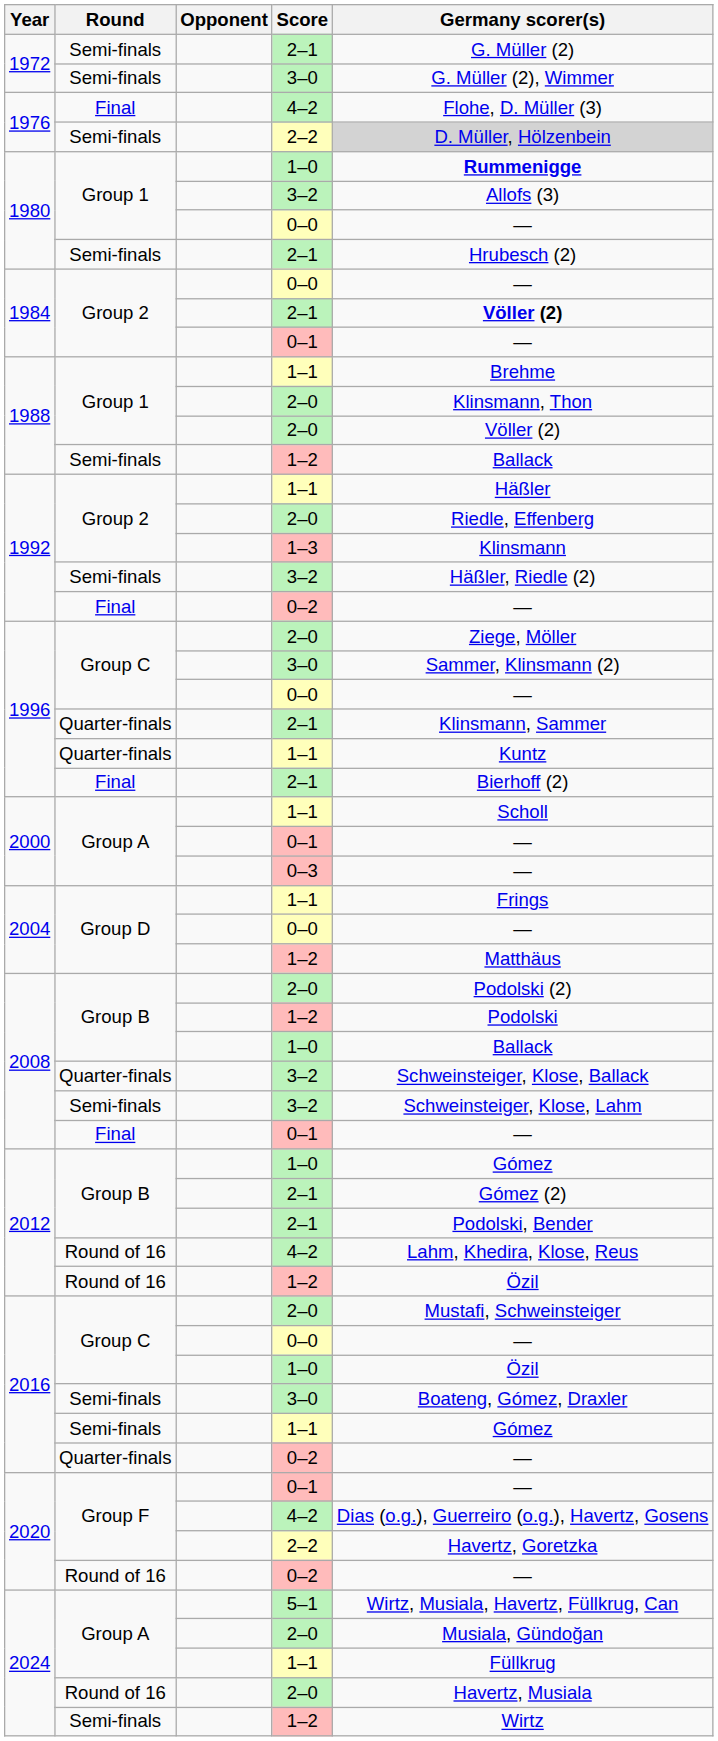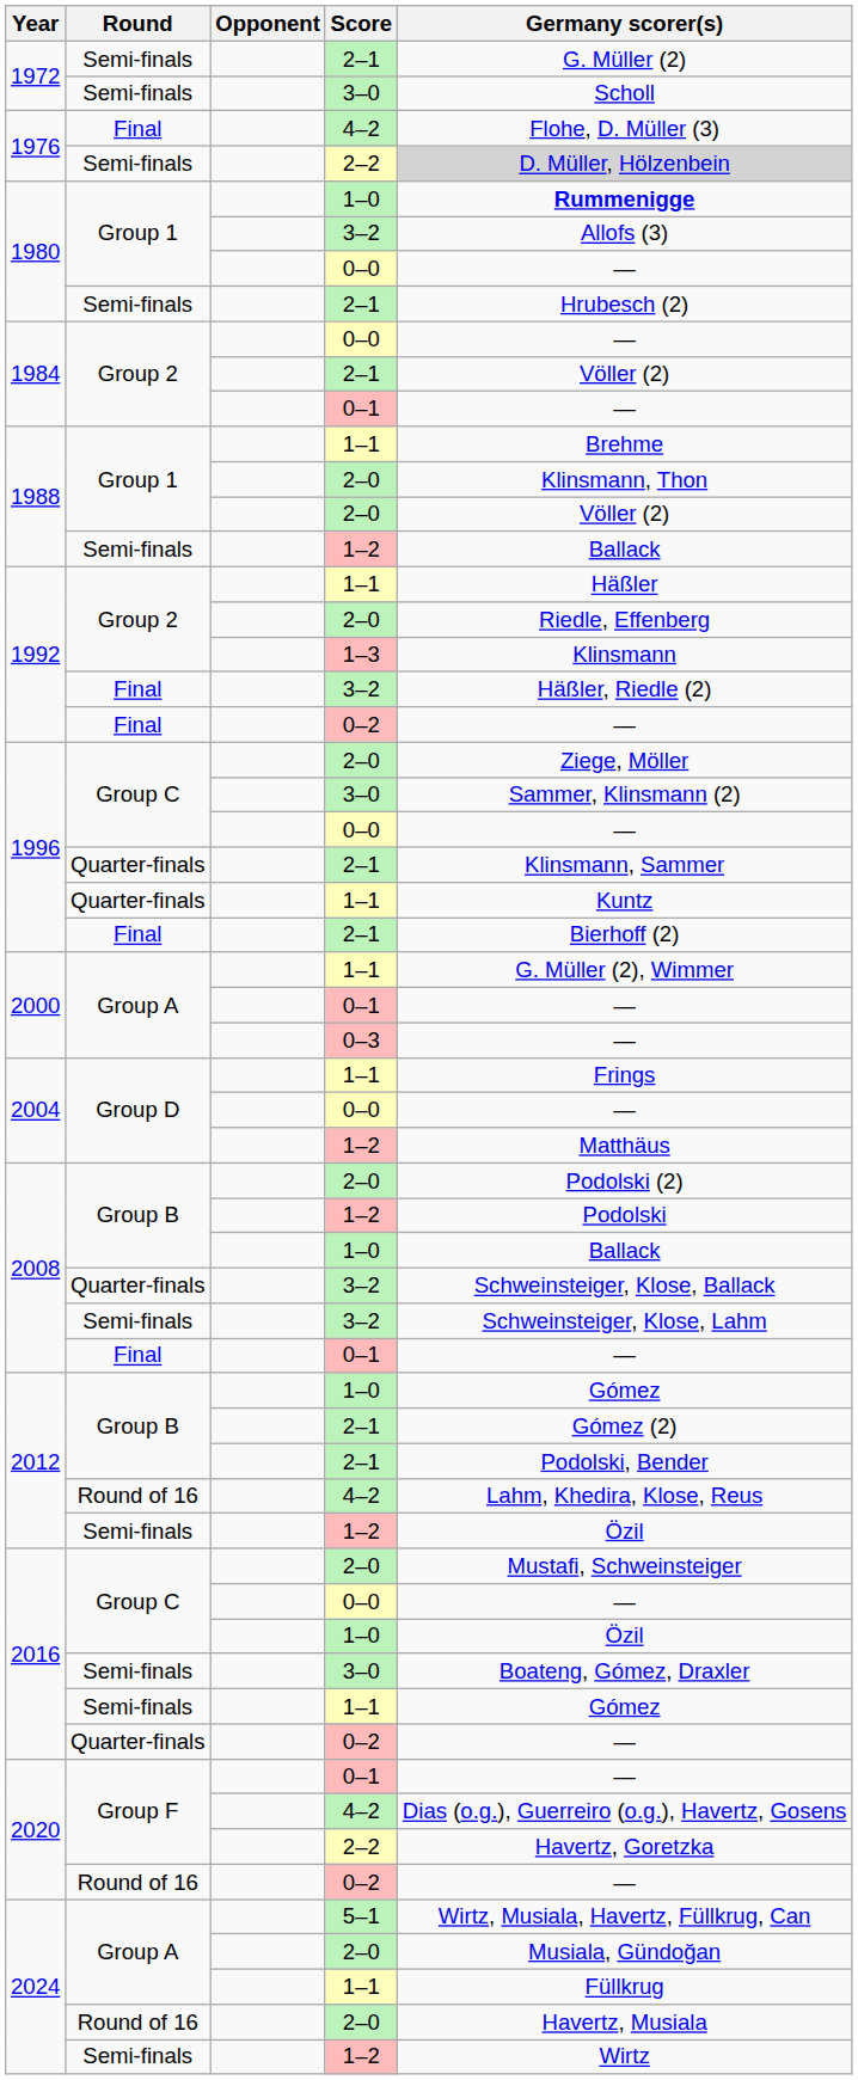1972 / 3–0 | Germany scorer(s): G. Müller (2), Wimmer -> Scholl
1984 / 2–1 | Germany scorer(s): bold -> normal
1992 / 3–2 | Round: Semi-finals -> Final
2000 / 1–1 | Germany scorer(s): Scholl -> G. Müller (2), Wimmer
2012 / 1–2 | Round: Round of 16 -> Semi-finals
